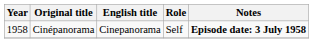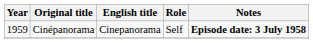Cinépanorama | Year: 1958 -> 1959
